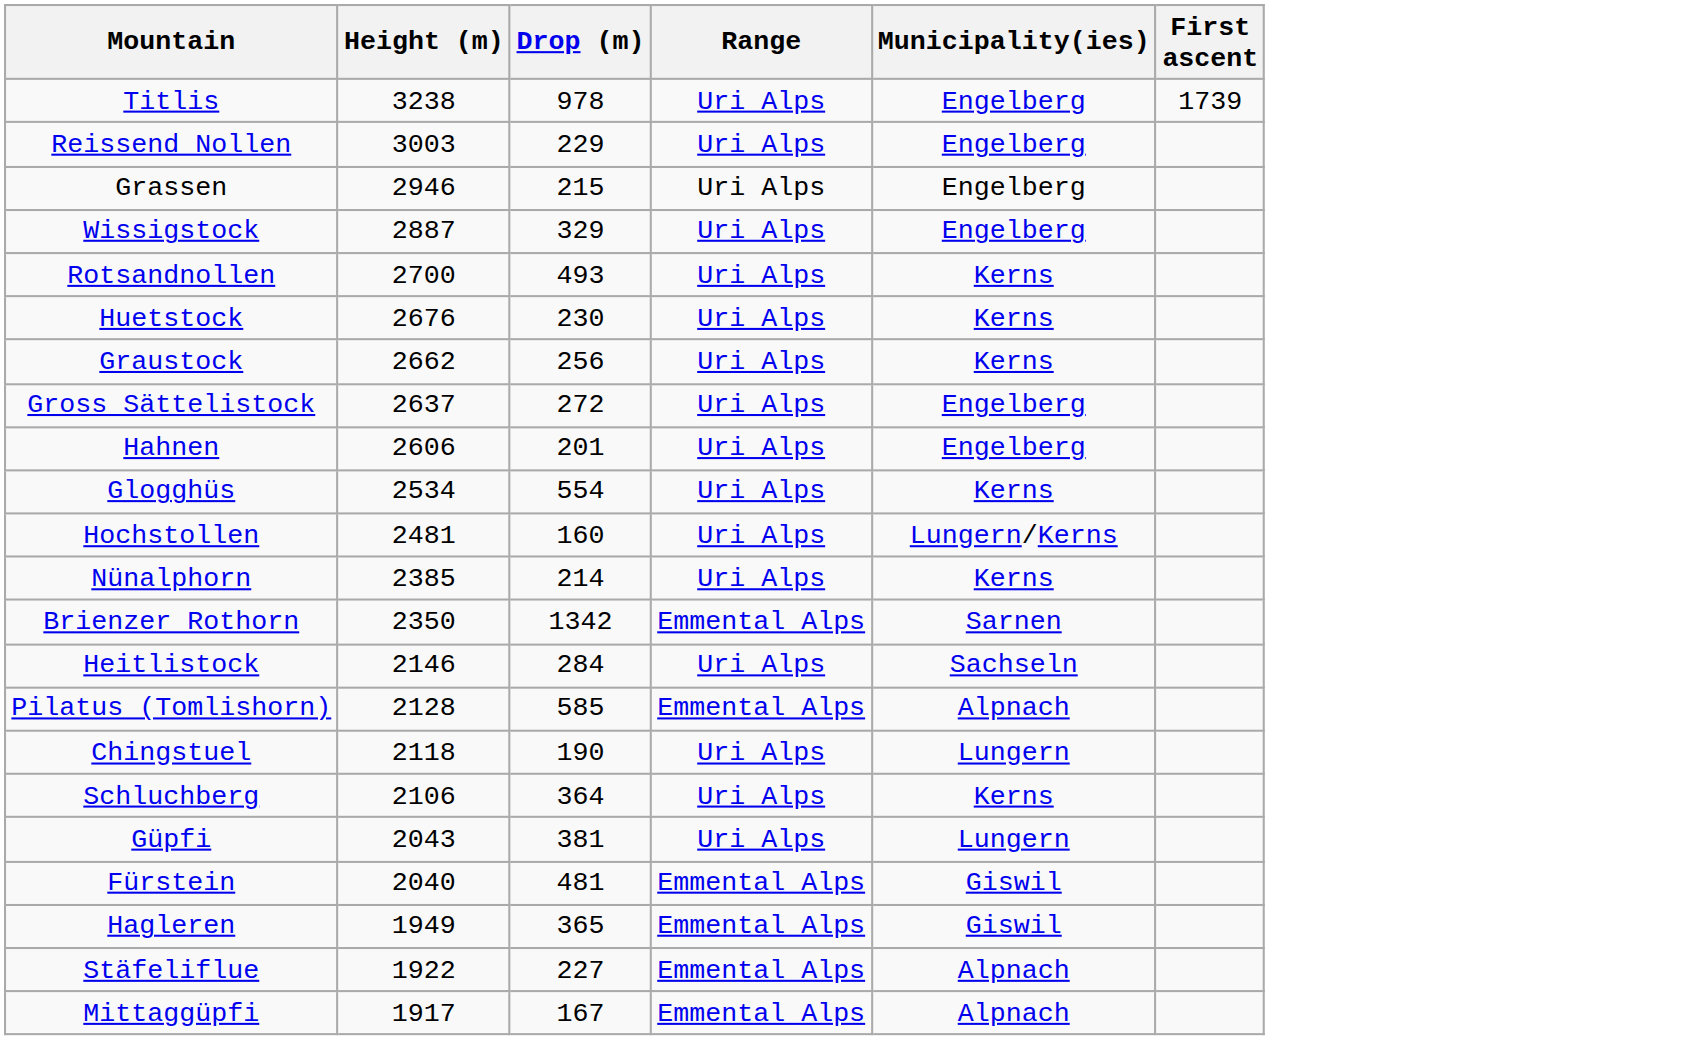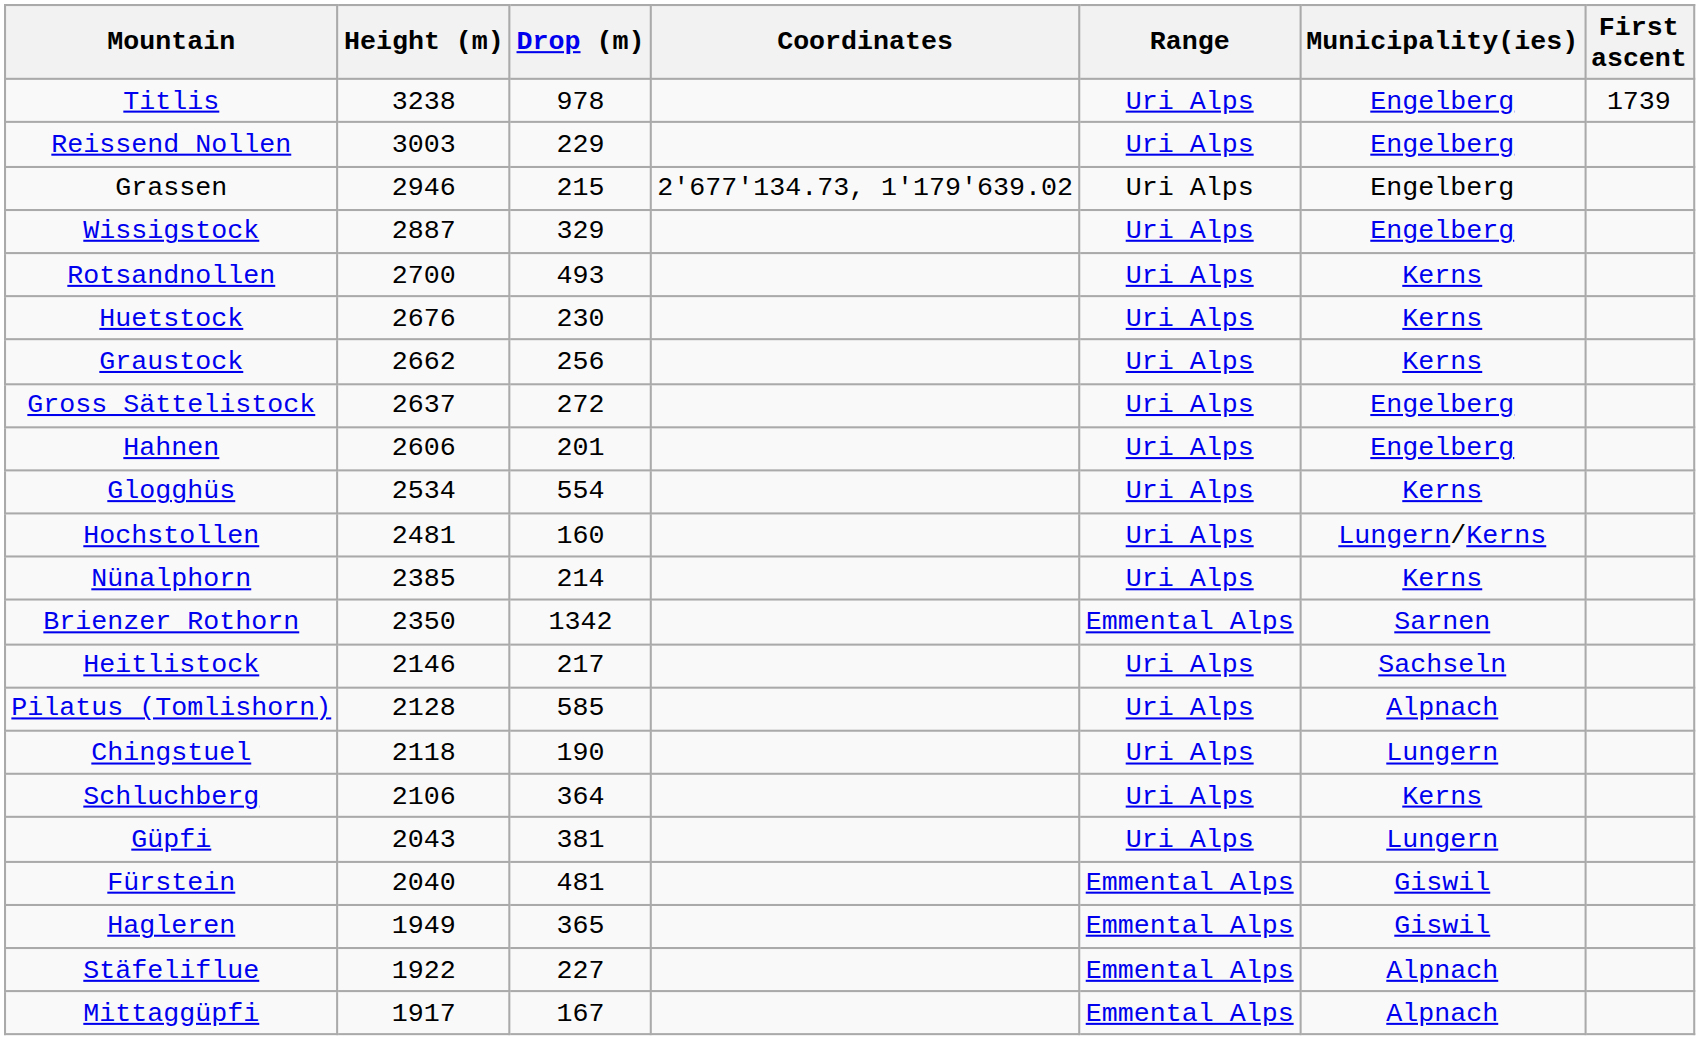+ column: Coordinates | 2'677'134.73, 1'179'639.02
Heitlistock | Drop (m): 284 -> 217
Pilatus (Tomlishorn) | Range: Emmental Alps -> Uri Alps
